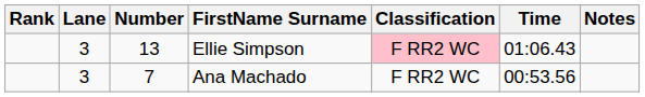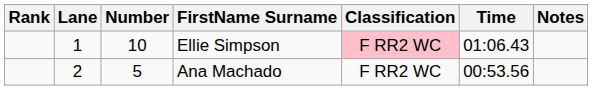Ellie Simpson | Lane: 3 -> 1
Ellie Simpson | Number: 13 -> 10
Ana Machado | Lane: 3 -> 2
Ana Machado | Number: 7 -> 5
